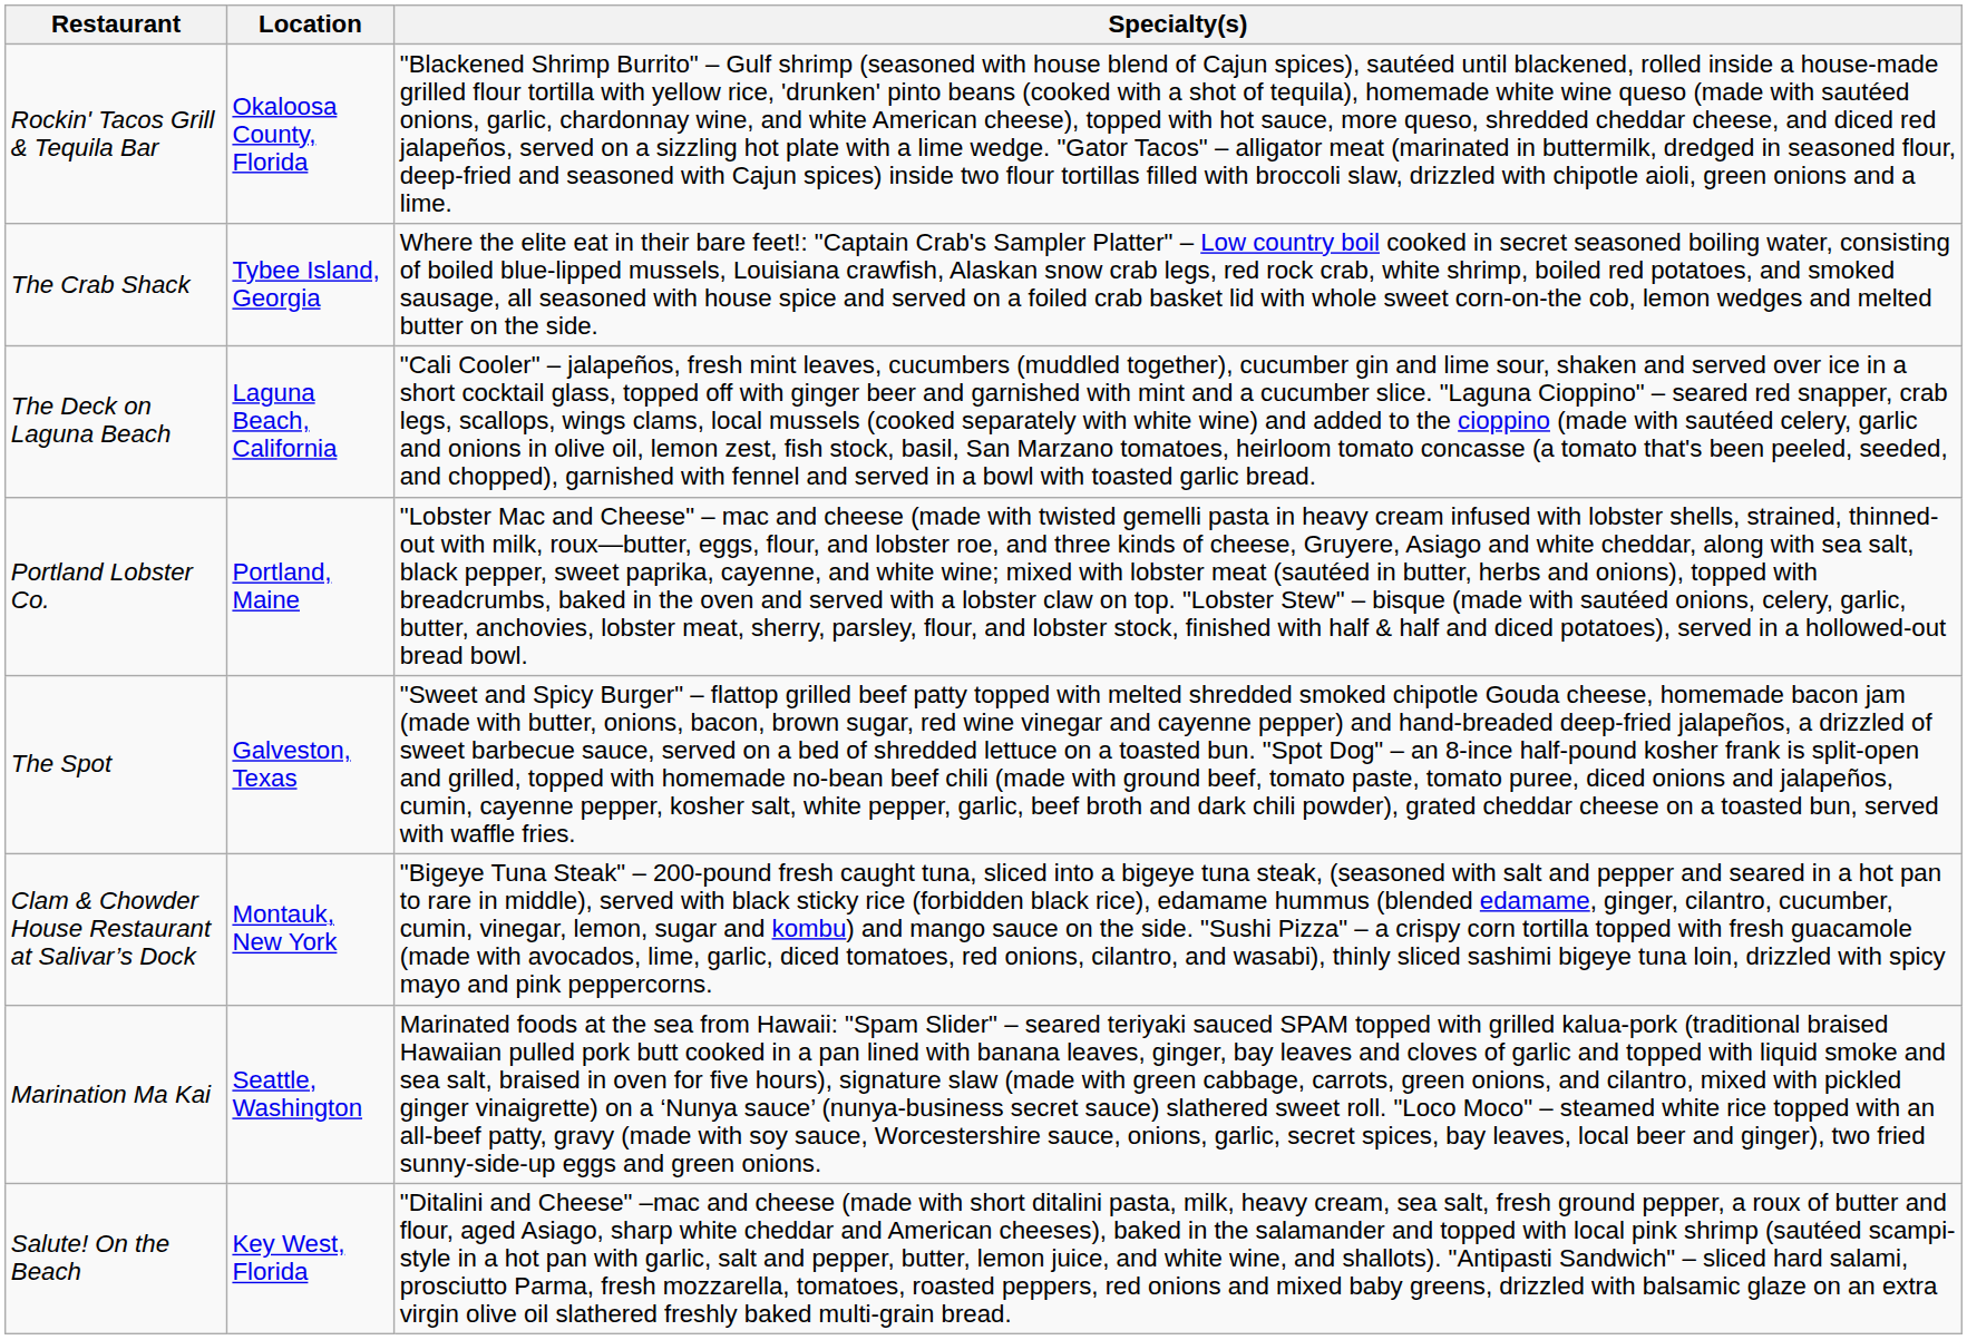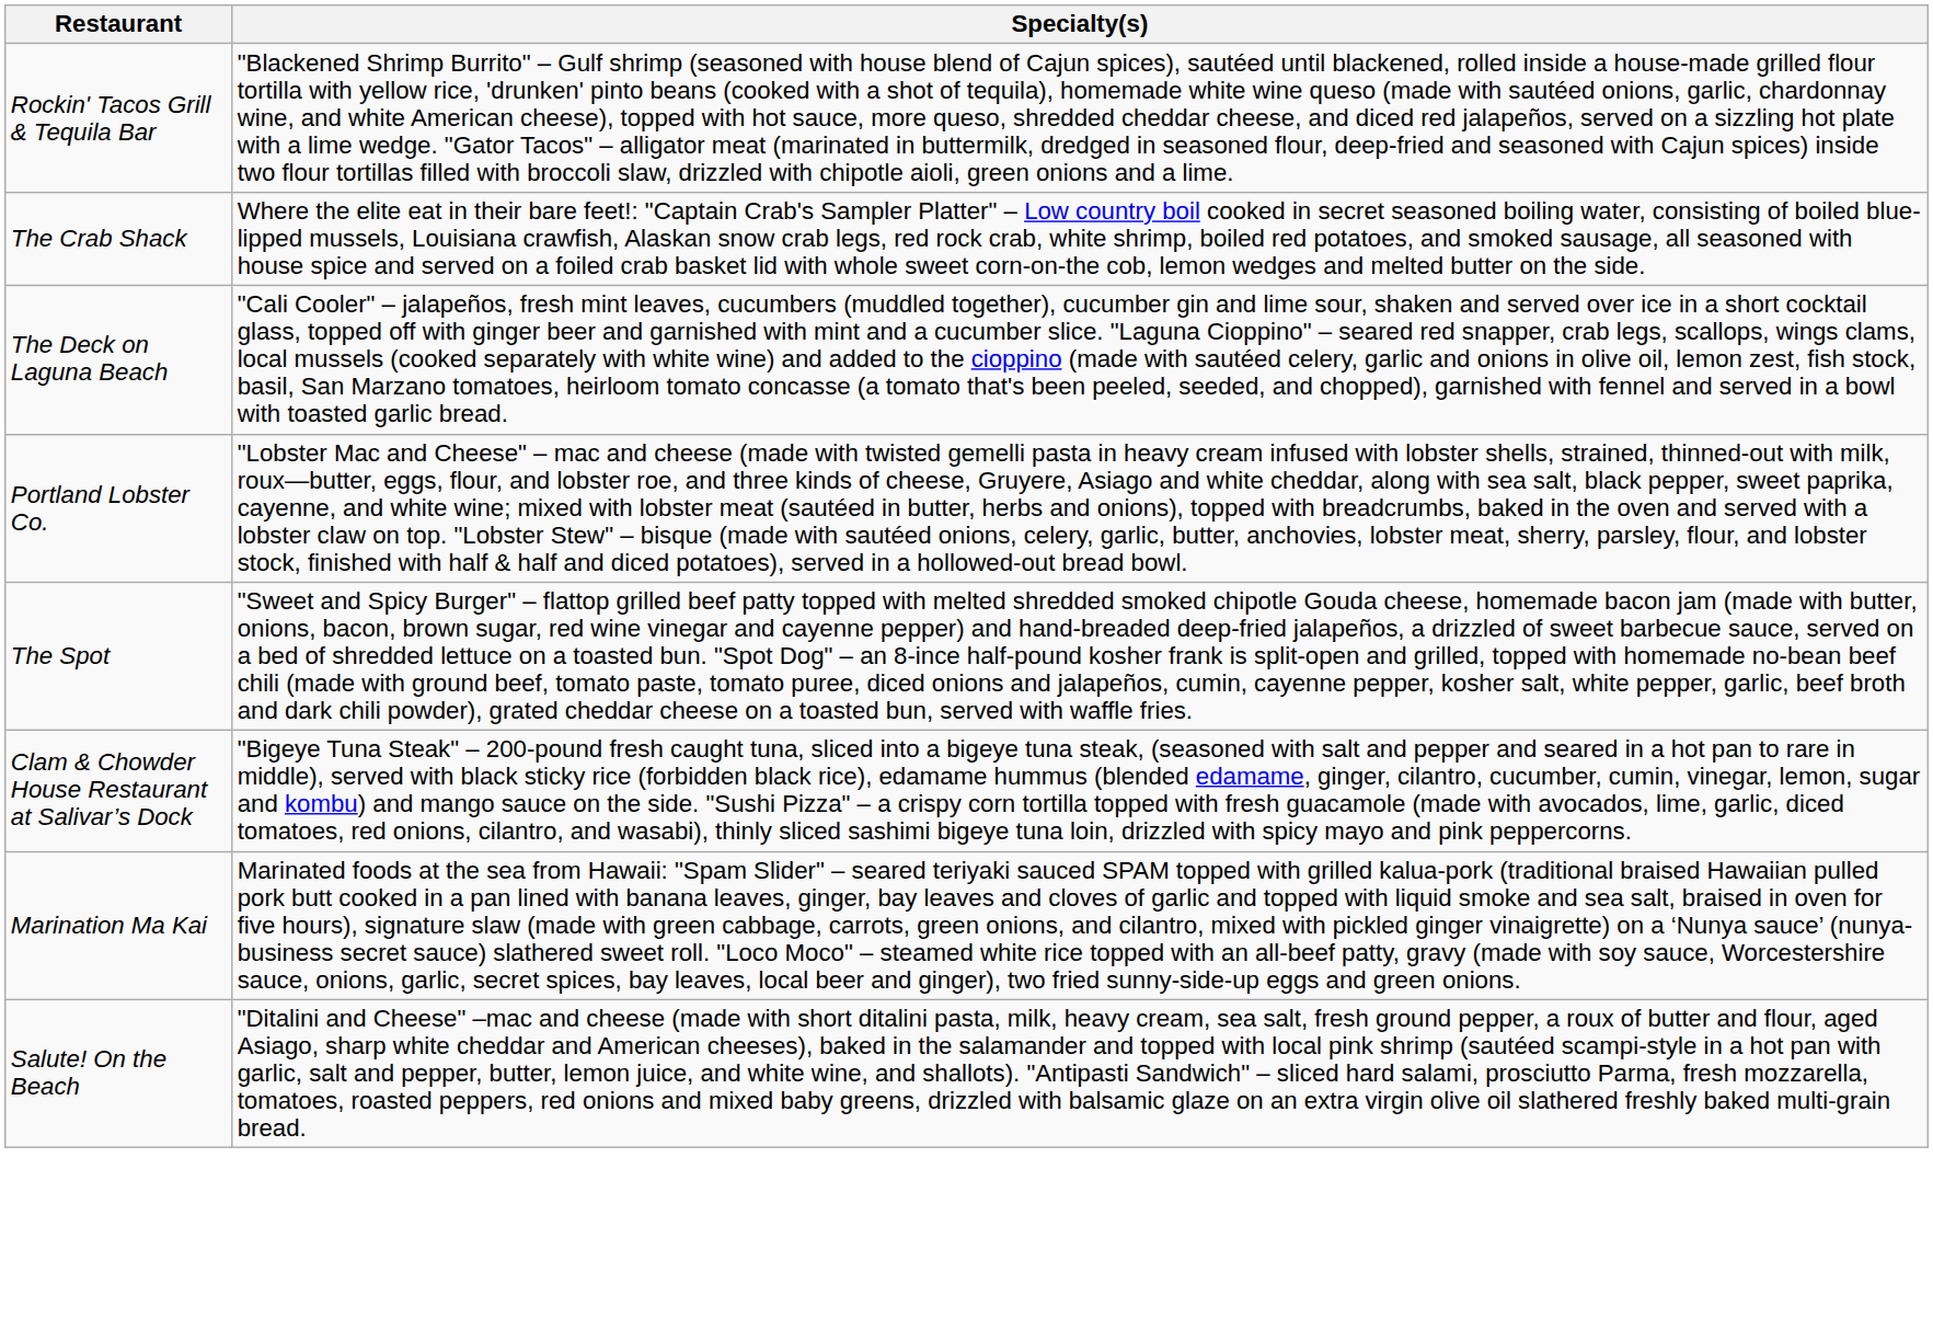- column: Location | Okaloosa County, Florida | Tybee Island, Georgia | Laguna Beach, California | Portland, Maine | Galveston, Texas | Montauk, New York | Seattle, Washington | Key West, Florida
